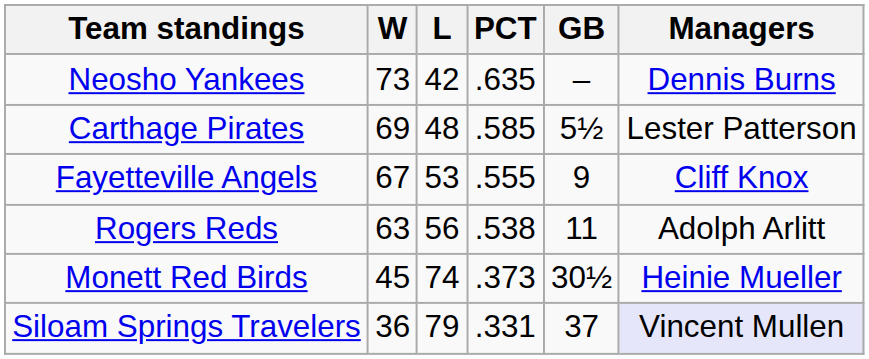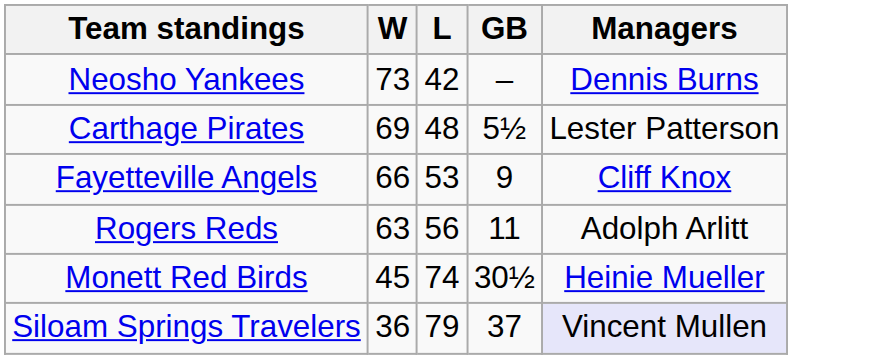- column: PCT | .635 | .585 | .555 | .538 | .373 | .331
Fayetteville Angels | W: 67 -> 66
